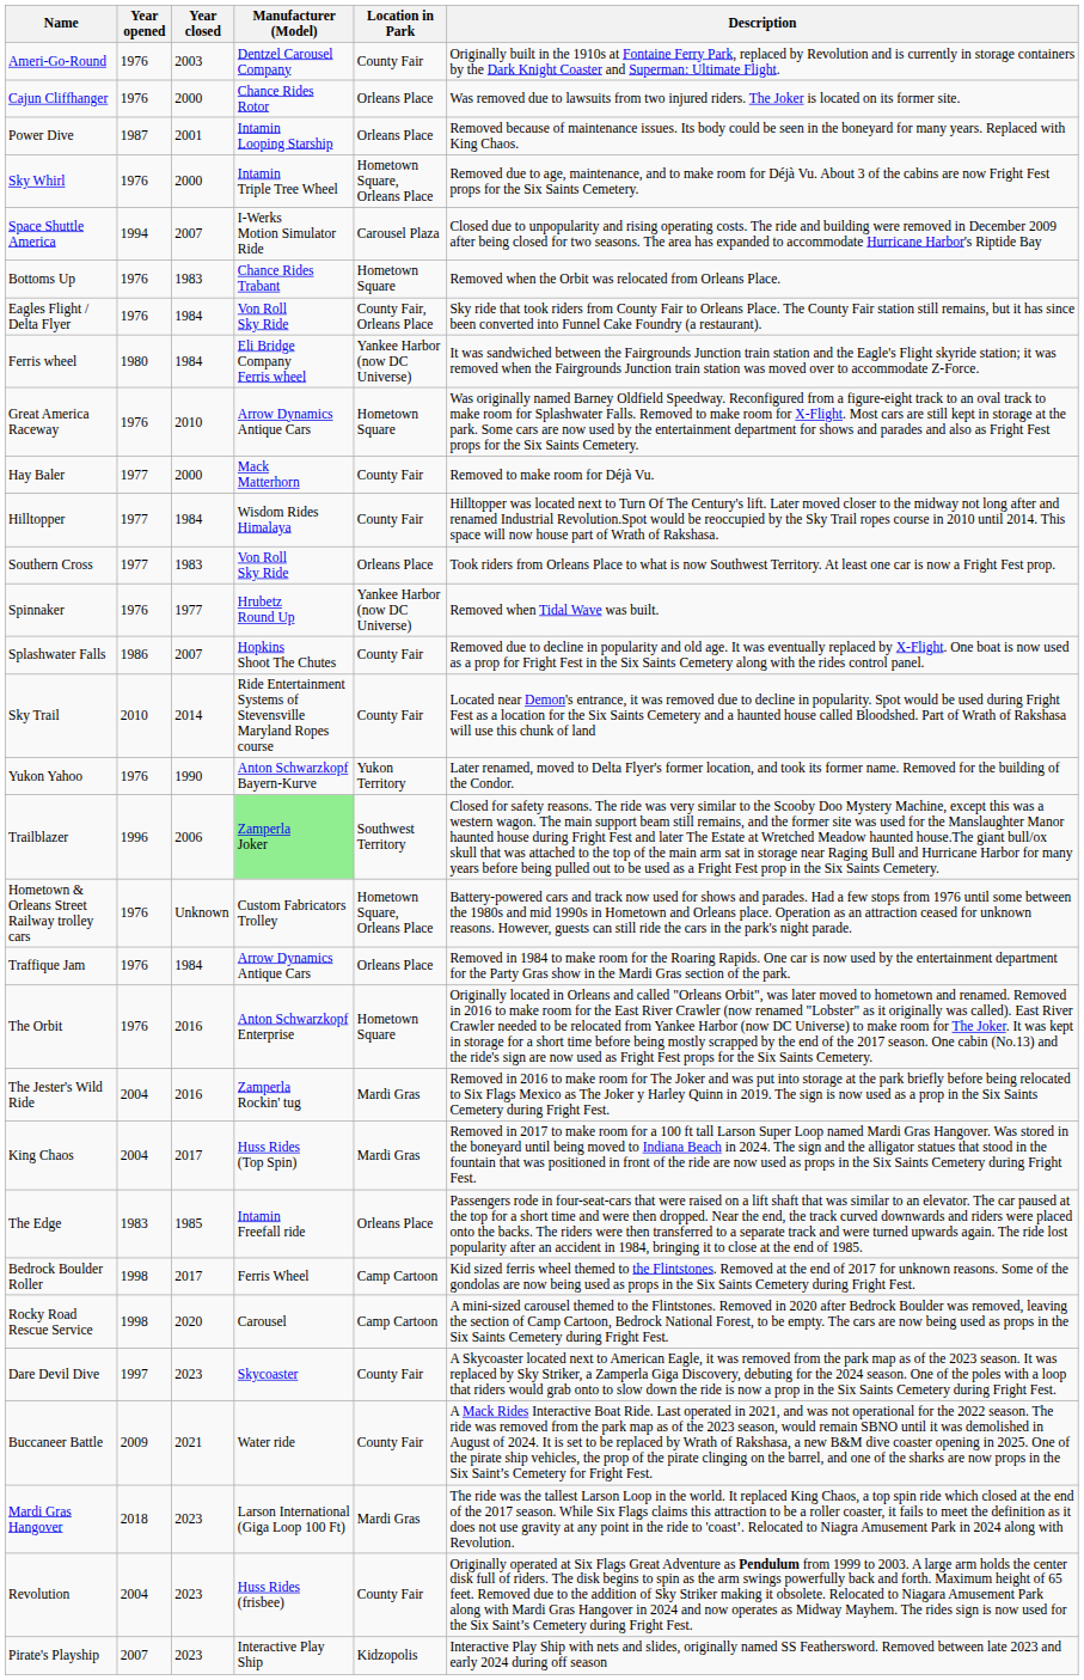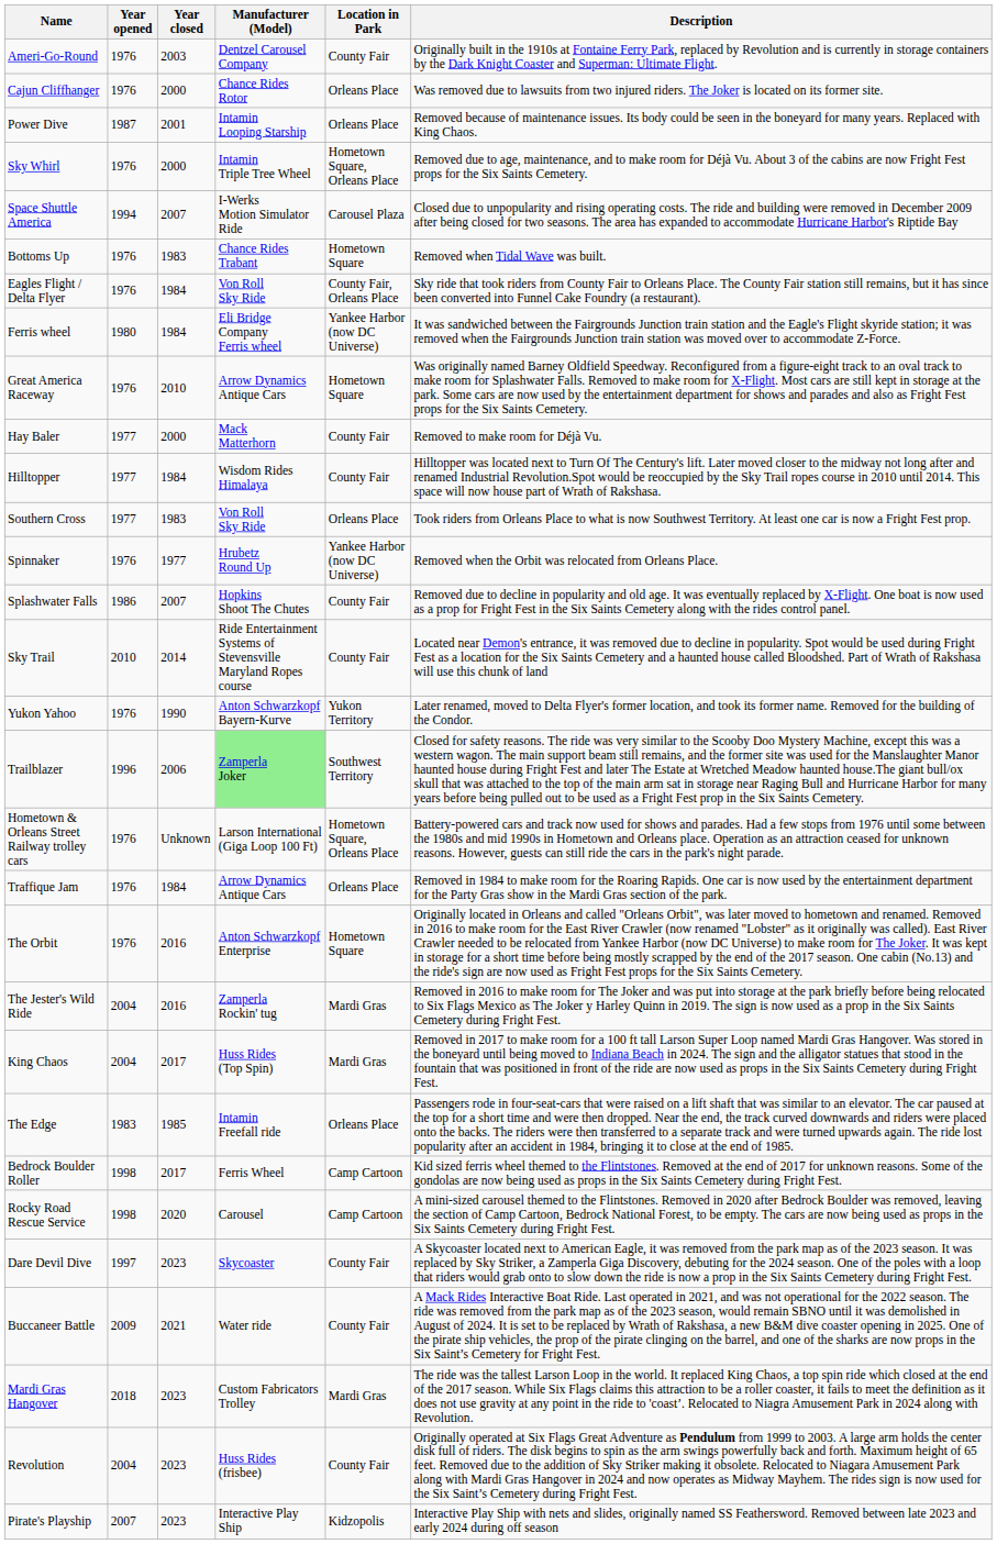Bottoms Up | Description: Removed when the Orbit was relocated from Orleans Place. -> Removed when Tidal Wave was built.
Spinnaker | Description: Removed when Tidal Wave was built. -> Removed when the Orbit was relocated from Orleans Place.
Hometown & Orleans Street Railway trolley cars | Manufacturer (Model): Custom Fabricators Trolley -> Larson International (Giga Loop 100 Ft)
Mardi Gras Hangover | Manufacturer (Model): Larson International (Giga Loop 100 Ft) -> Custom Fabricators Trolley
